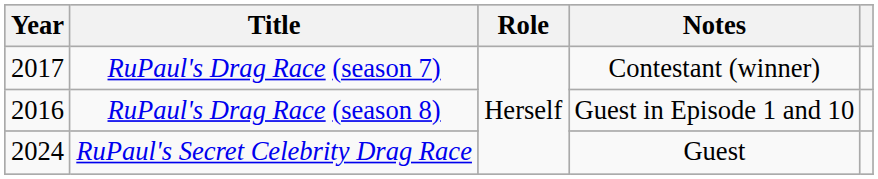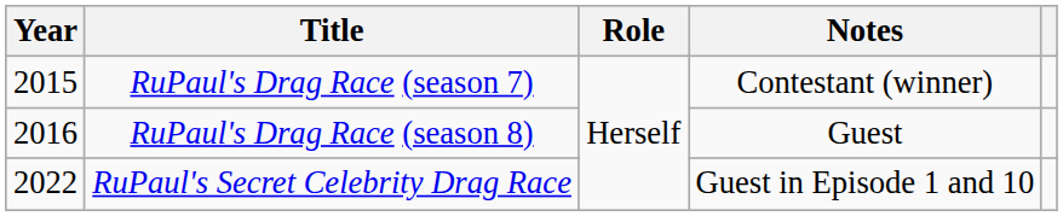RuPaul's Drag Race (season 7) | Year: 2017 -> 2015
RuPaul's Drag Race (season 8) | Notes: Guest in Episode 1 and 10 -> Guest
RuPaul's Secret Celebrity Drag Race | Year: 2024 -> 2022
RuPaul's Secret Celebrity Drag Race | Notes: Guest -> Guest in Episode 1 and 10
